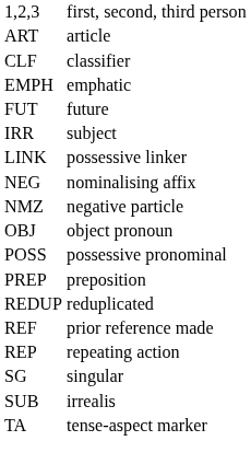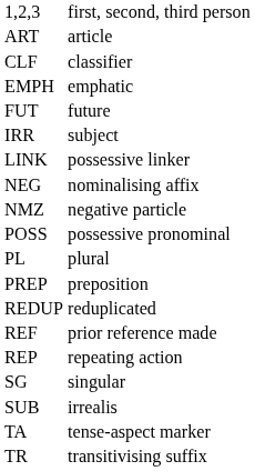- row: OBJ | object pronoun
+ row: PL | plural
+ row: TR | transitivising suffix
